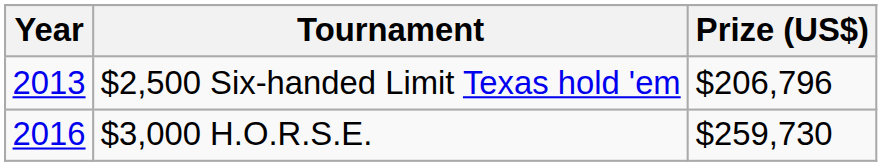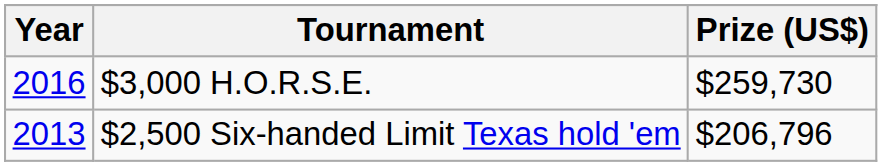rows swapped: $2,500 Six-handed Limit Texas hold 'em <-> $3,000 H.O.R.S.E.
